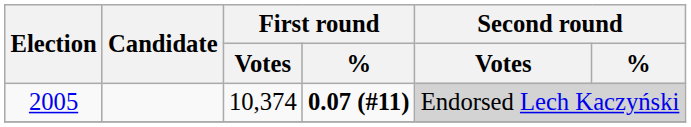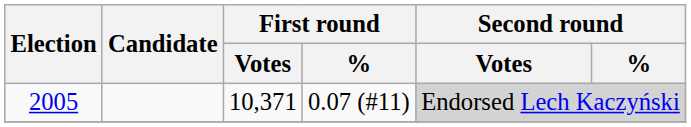2005 | First round / Votes: 10,374 -> 10,371
2005 | First round / %: bold -> normal
